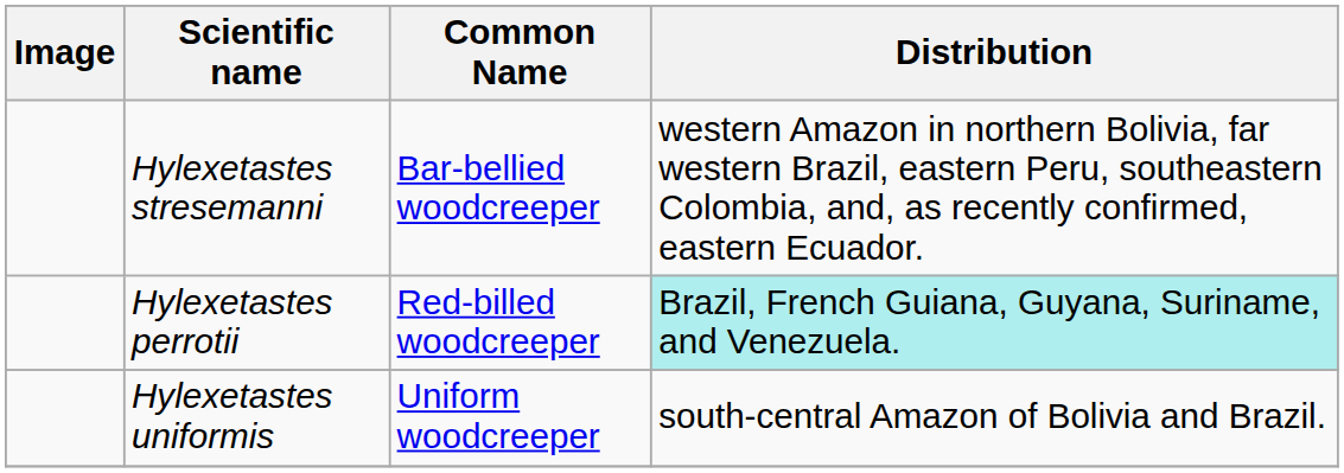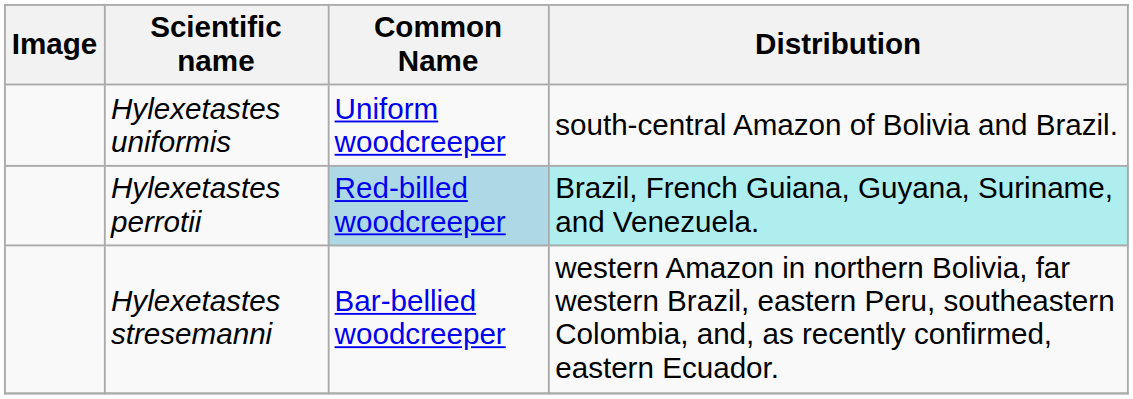rows swapped: Hylexetastes stresemanni <-> Hylexetastes uniformis
Hylexetastes perrotii | Common Name: no background -> lightblue background
